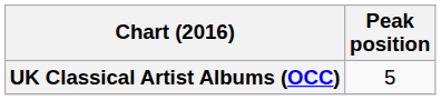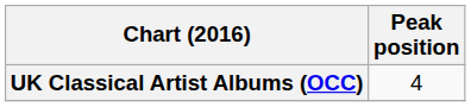UK Classical Artist Albums (OCC) | Peak position: 5 -> 4
